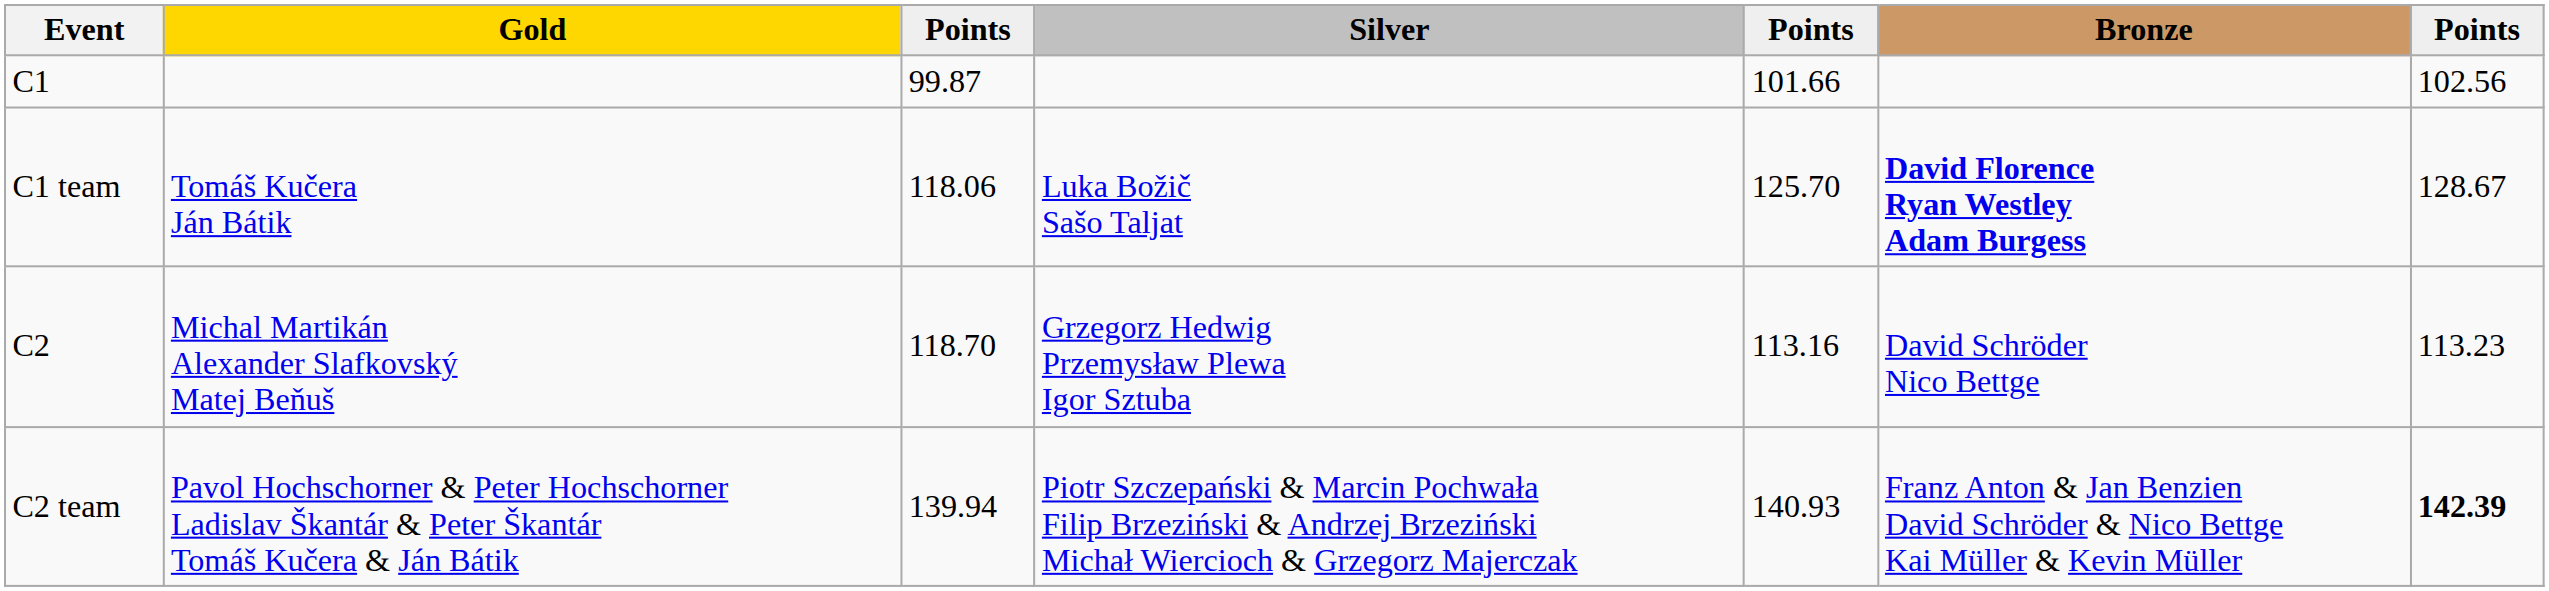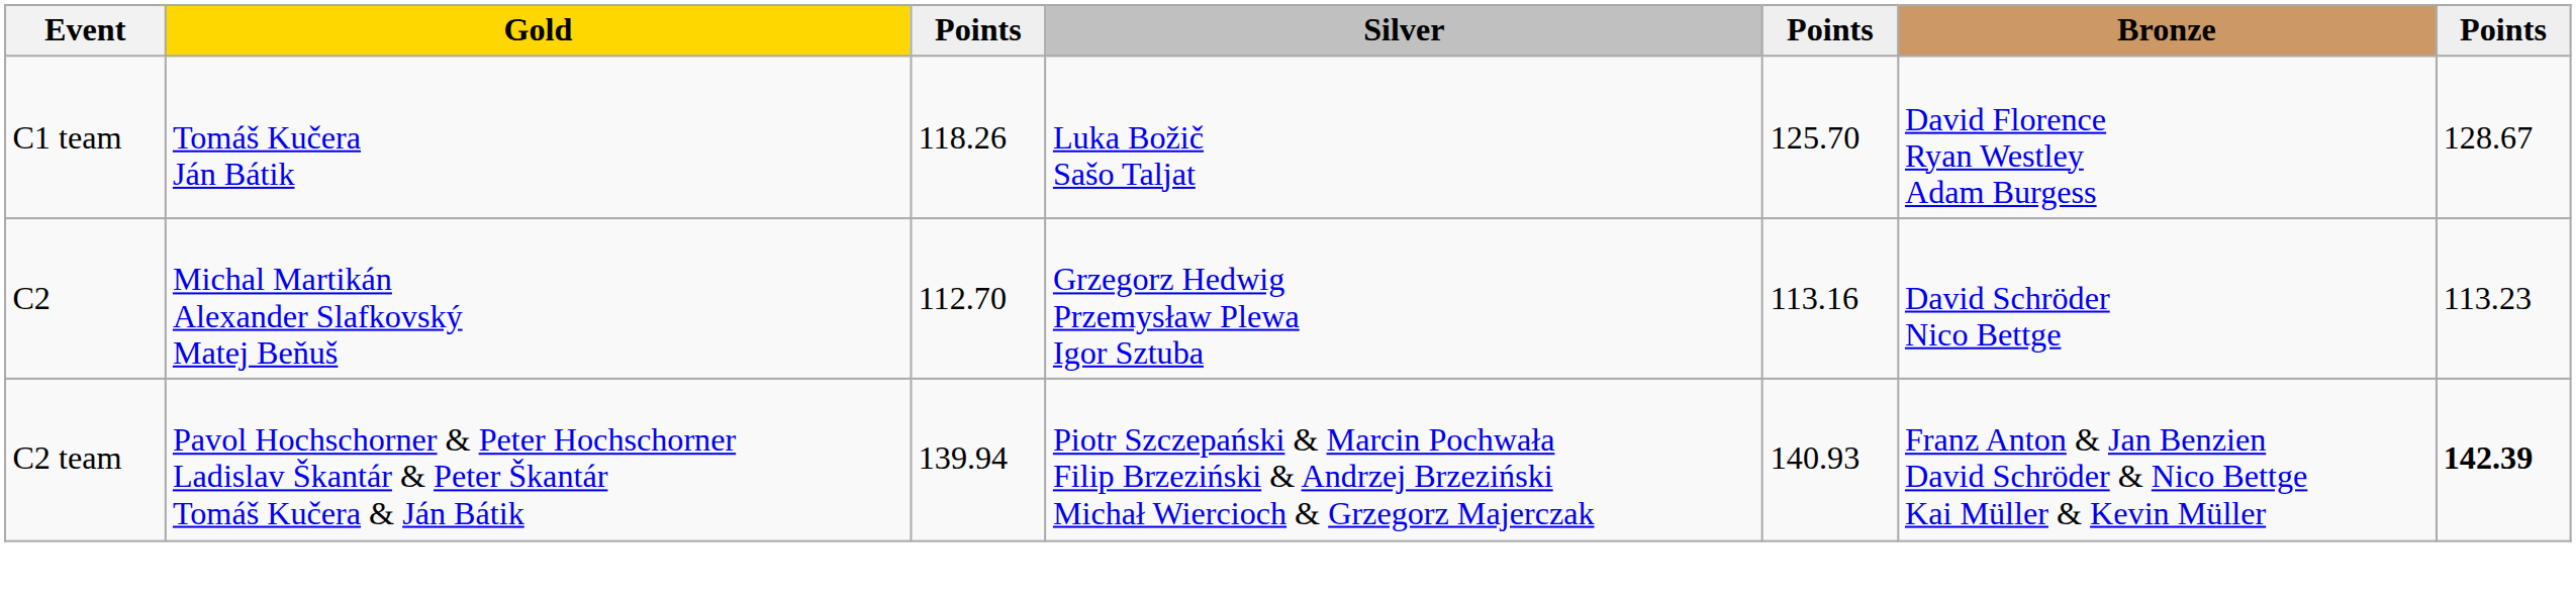- row: C1 | 99.87 | 101.66 | 102.56
C1 team | column 3: 118.06 -> 118.26
C1 team | Bronze: bold -> normal
C2 | column 3: 118.70 -> 112.70
